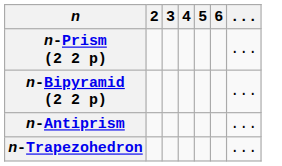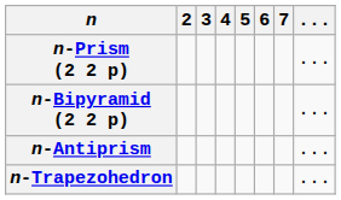+ column: 7
